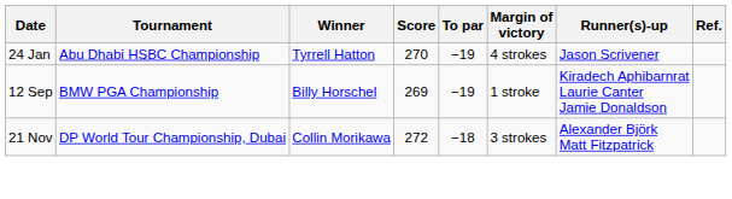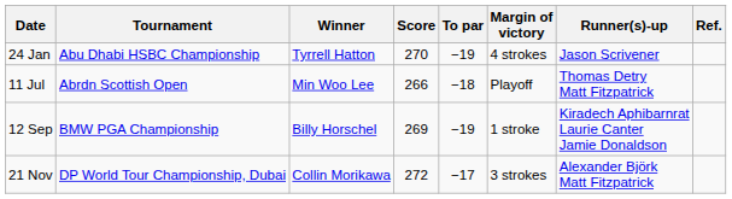+ row: 11 Jul | Abrdn Scottish Open | Min Woo Lee | 266 | −18 | Playoff | Thomas Detry Matt Fitzpatrick
21 Nov | To par: −18 -> −17
